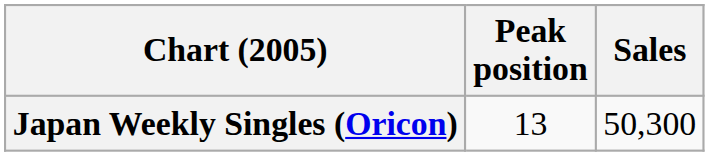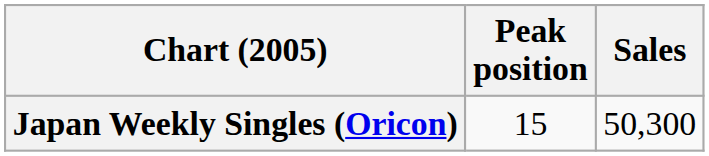Japan Weekly Singles (Oricon) | Peak position: 13 -> 15
